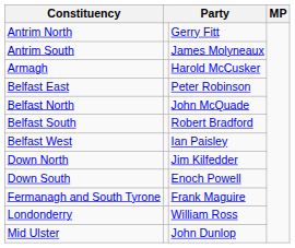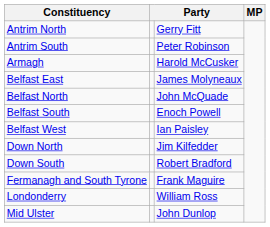Antrim South | column 3: James Molyneaux -> Peter Robinson
Belfast East | column 3: Peter Robinson -> James Molyneaux
Belfast South | column 3: Robert Bradford -> Enoch Powell
Down South | column 3: Enoch Powell -> Robert Bradford
